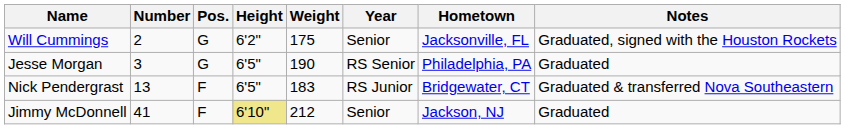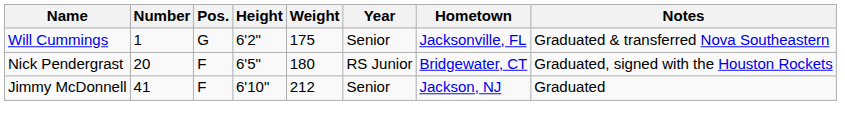Will Cummings | Number: 2 -> 1
Will Cummings | Notes: Graduated, signed with the Houston Rockets -> Graduated & transferred Nova Southeastern
- row: Jesse Morgan | 3 | G | 6'5" | 190 | RS Senior | Philadelphia, PA | Graduated
Nick Pendergrast | Number: 13 -> 20
Nick Pendergrast | Weight: 183 -> 180
Nick Pendergrast | Notes: Graduated & transferred Nova Southeastern -> Graduated, signed with the Houston Rockets
Jimmy McDonnell | Height: khaki background -> no background
